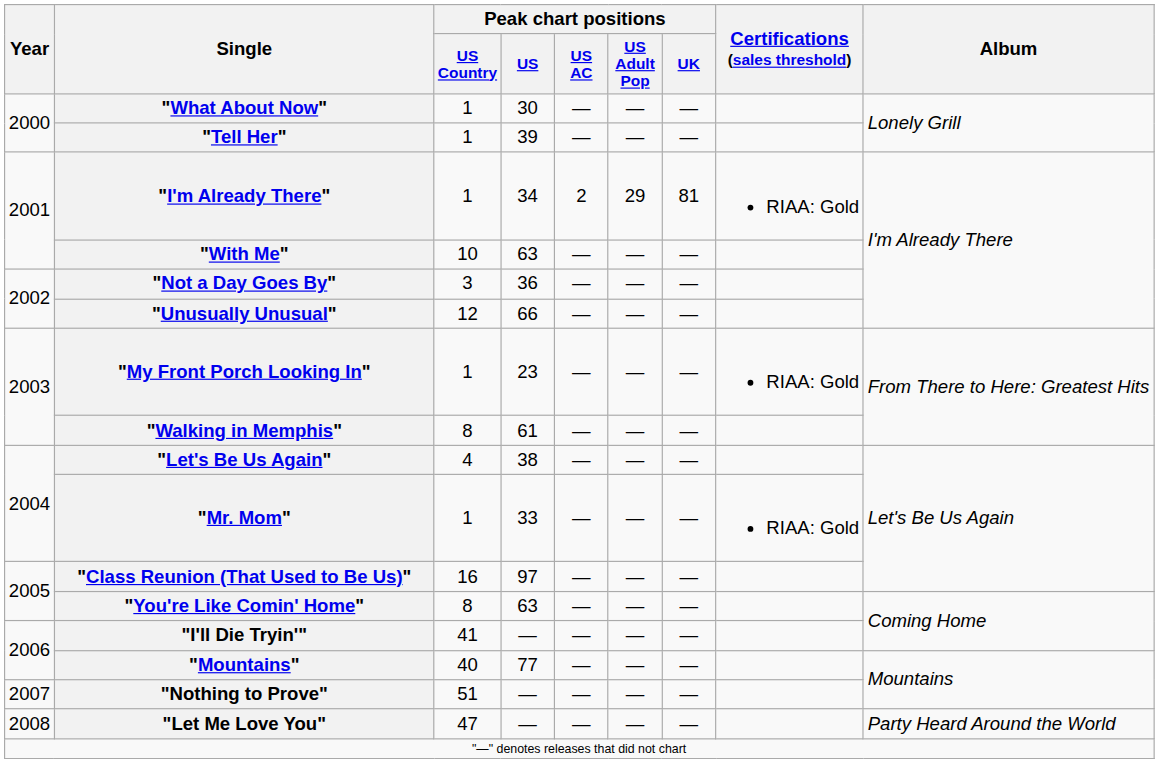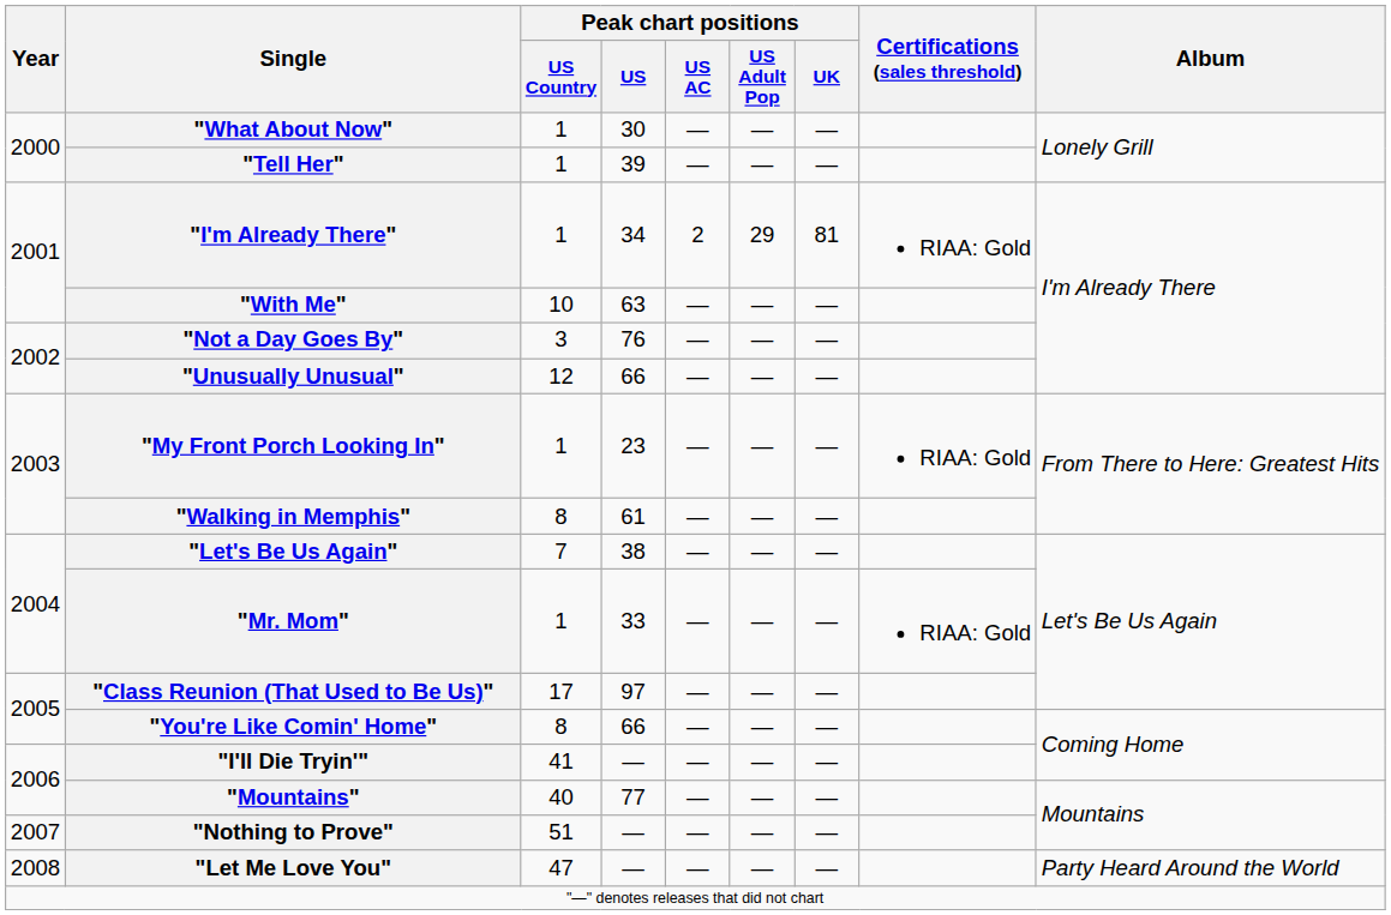"Not a Day Goes By" | Peak chart positions / US: 36 -> 76
"Let's Be Us Again" | Peak chart positions / US Country: 4 -> 7
"Class Reunion (That Used to Be Us)" | Peak chart positions / US Country: 16 -> 17
"You're Like Comin' Home" | Peak chart positions / US: 63 -> 66
